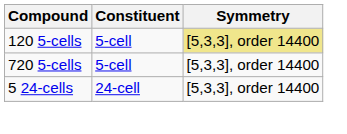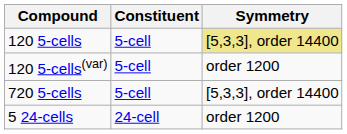+ row: 120 5-cells(var) | 5-cell | order 1200
5 24-cells | Symmetry: [5,3,3], order 14400 -> order 1200
